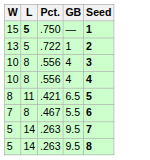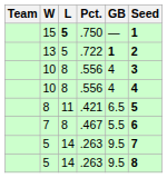+ column: Team
13 | GB: normal -> bold
